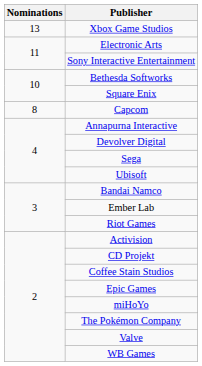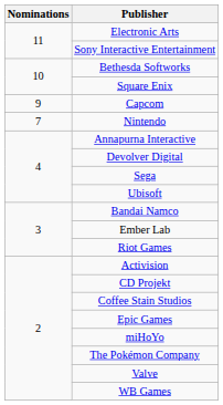- row: 13 | Xbox Game Studios
Capcom | Nominations: 8 -> 9
+ row: 7 | Nintendo
